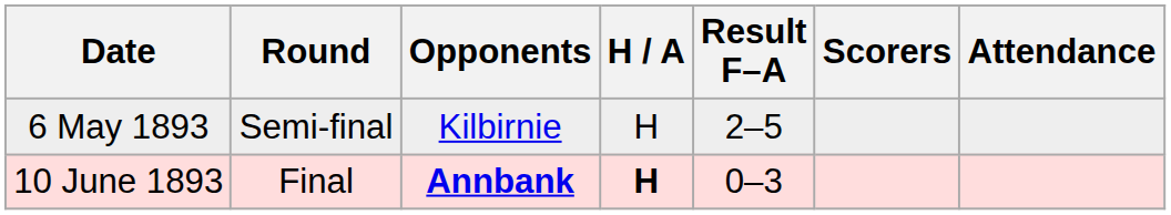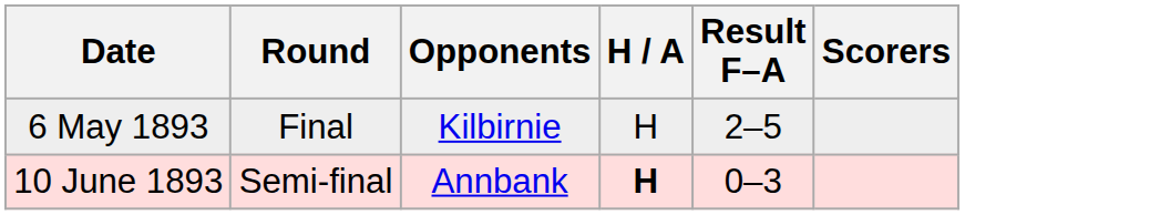- column: Attendance
6 May 1893 | Round: Semi-final -> Final
10 June 1893 | Round: Final -> Semi-final
10 June 1893 | Opponents: bold -> normal
